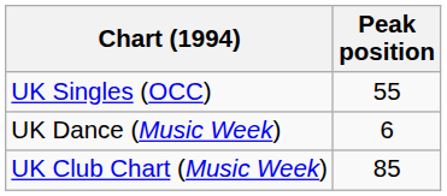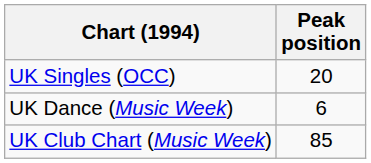UK Singles (OCC) | Peak position: 55 -> 20
